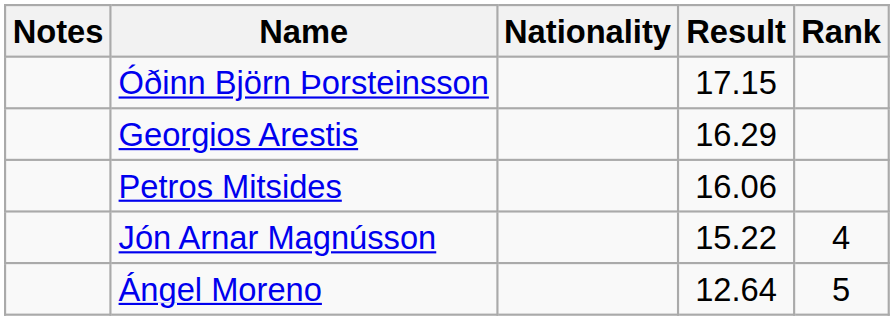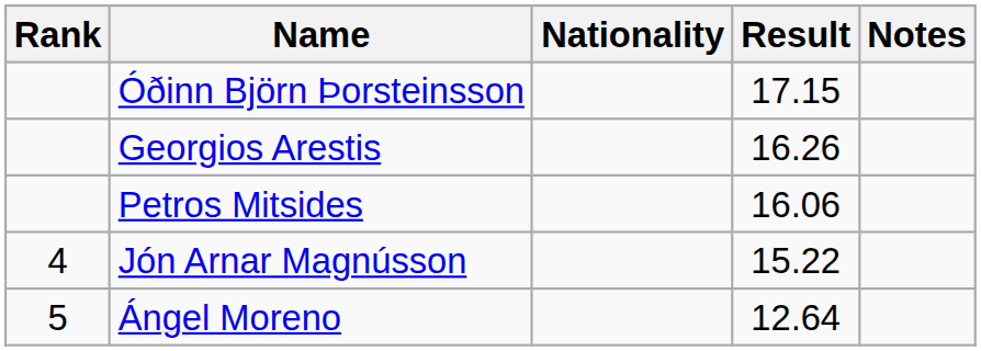columns swapped: Rank <-> Notes
Georgios Arestis | Result: 16.29 -> 16.26
